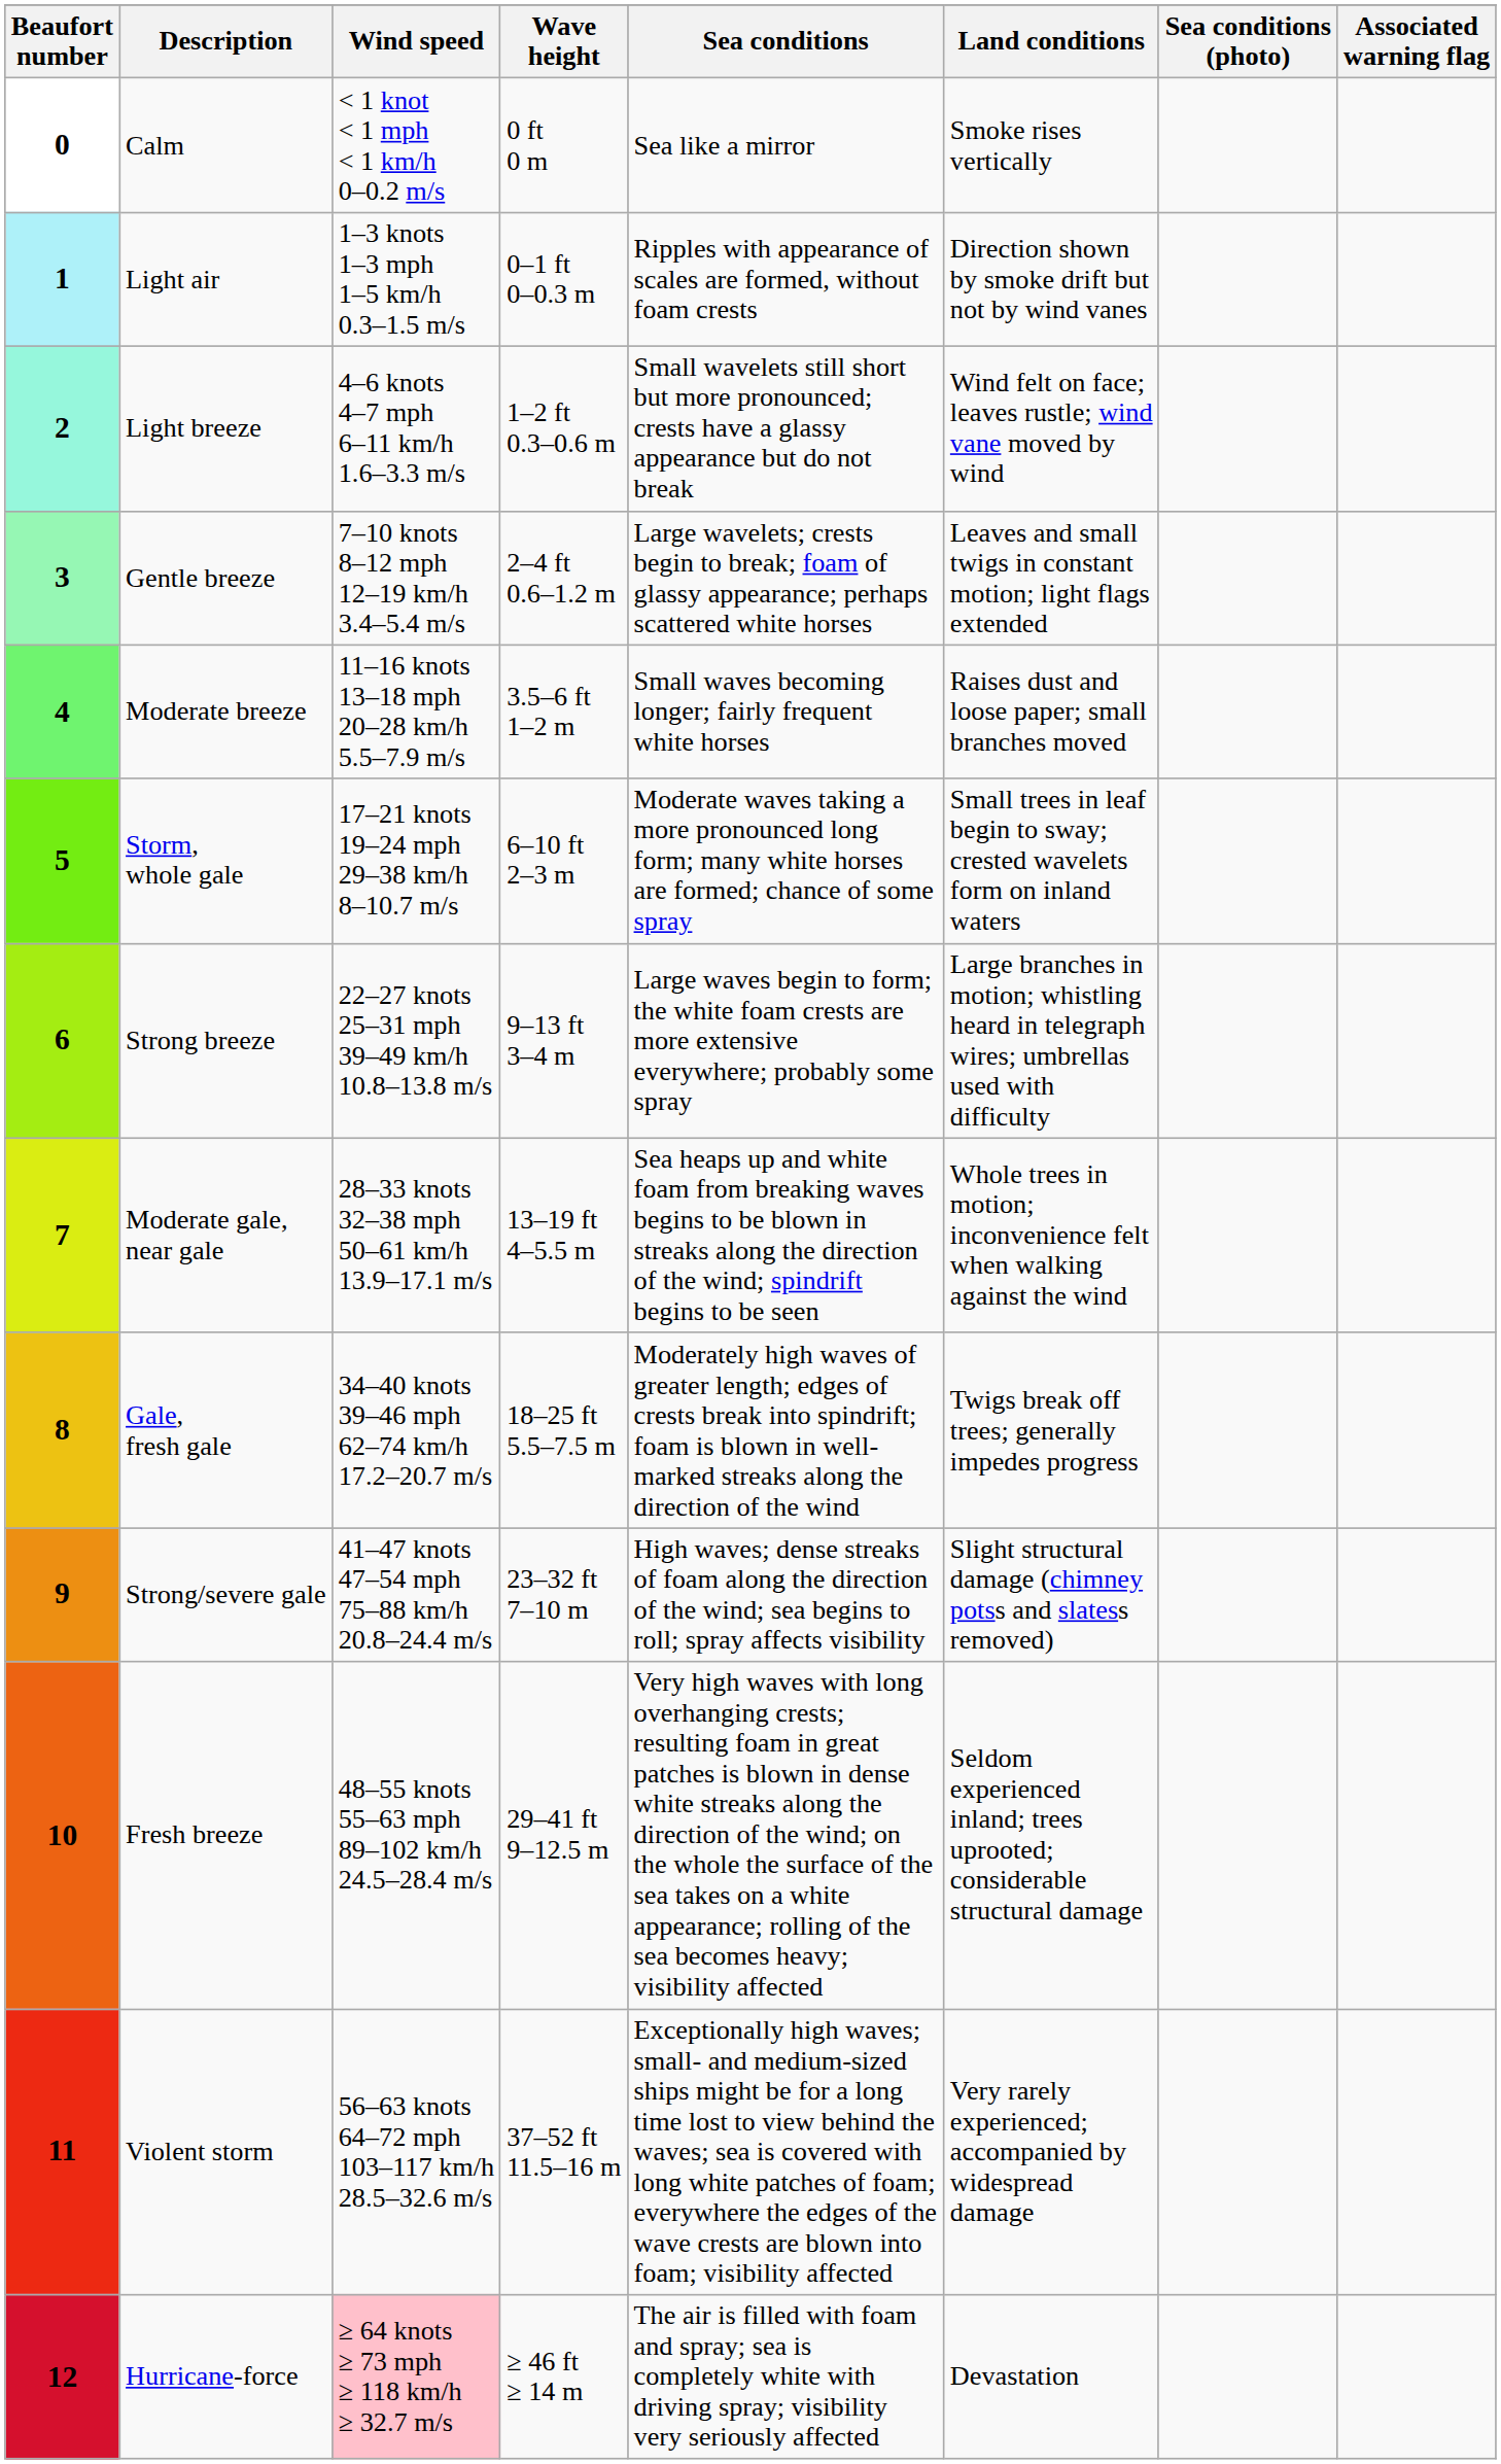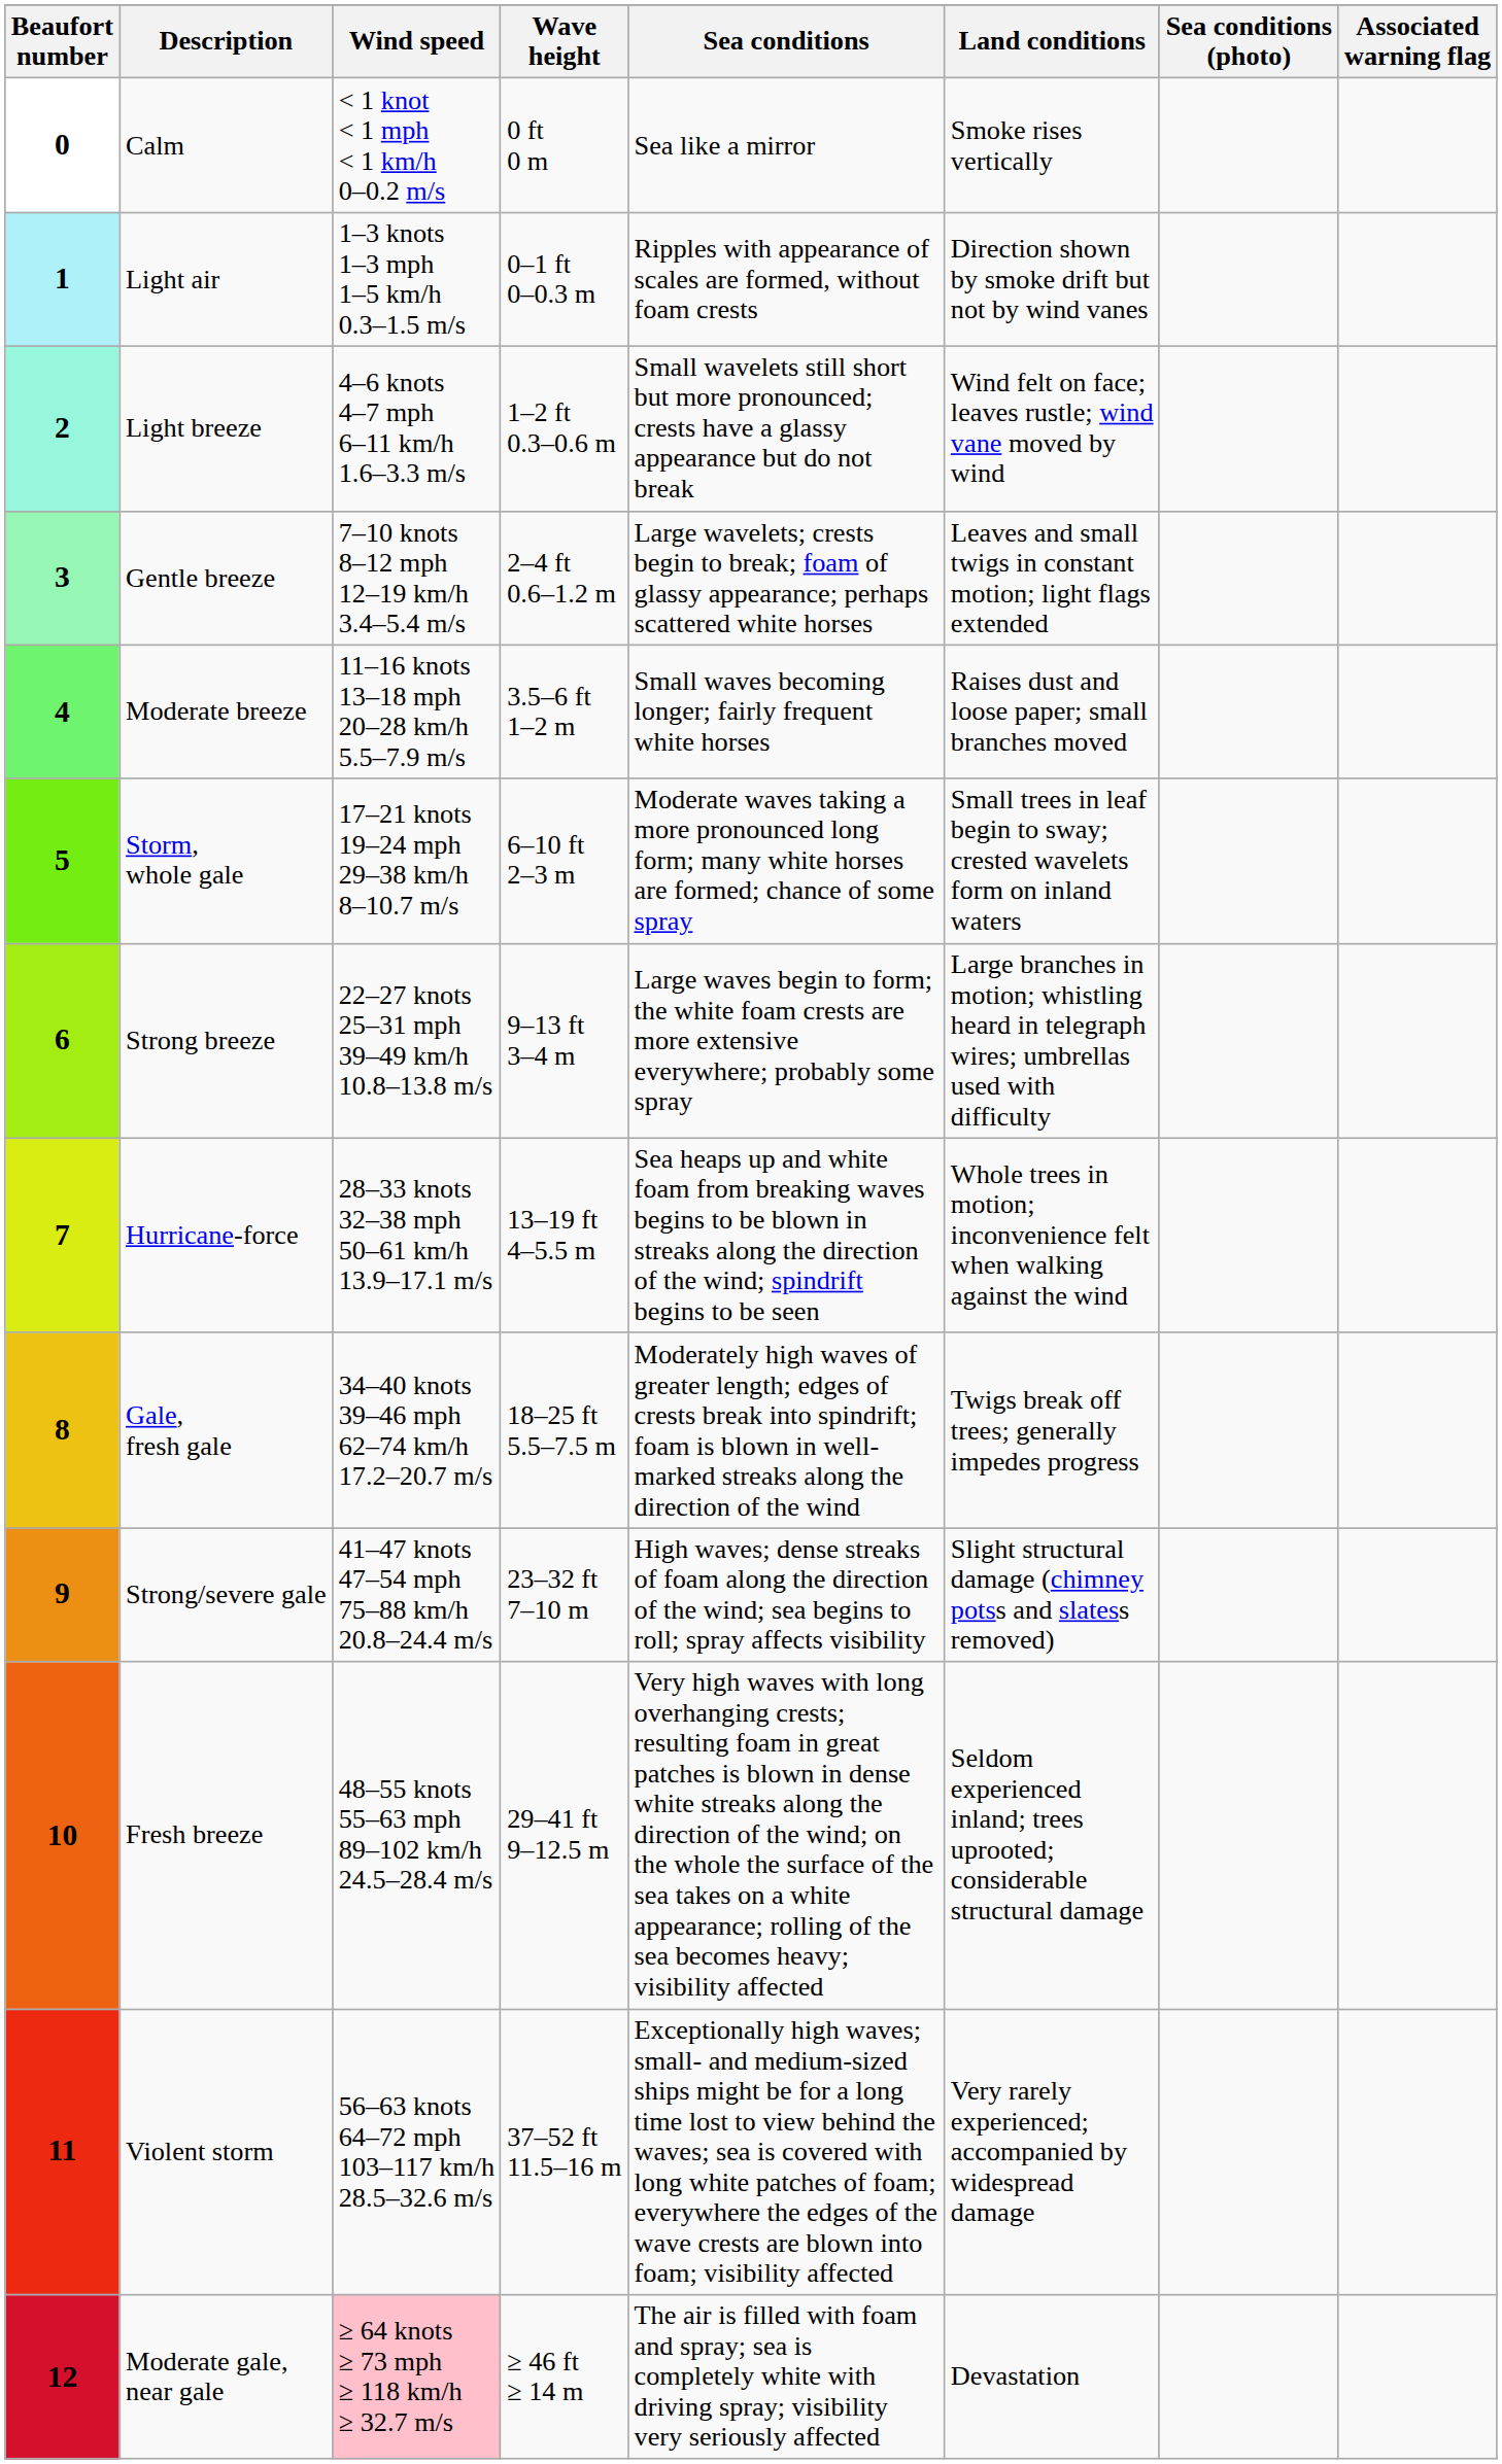7 | Description: Moderate gale, near gale -> Hurricane-force
12 | Description: Hurricane-force -> Moderate gale, near gale
